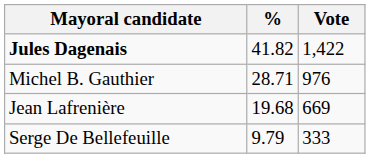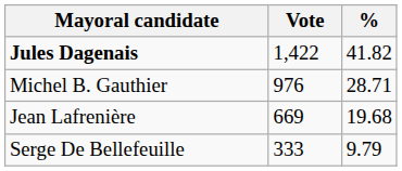columns swapped: Vote <-> %
